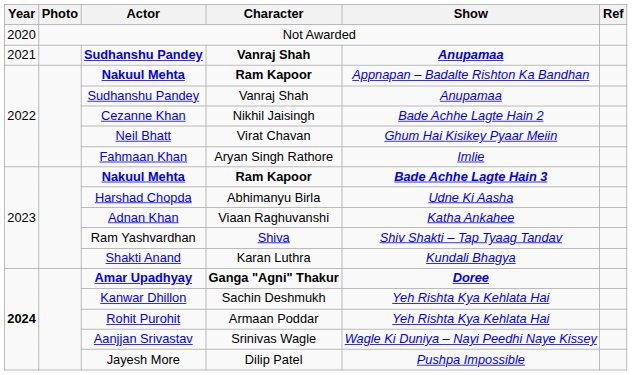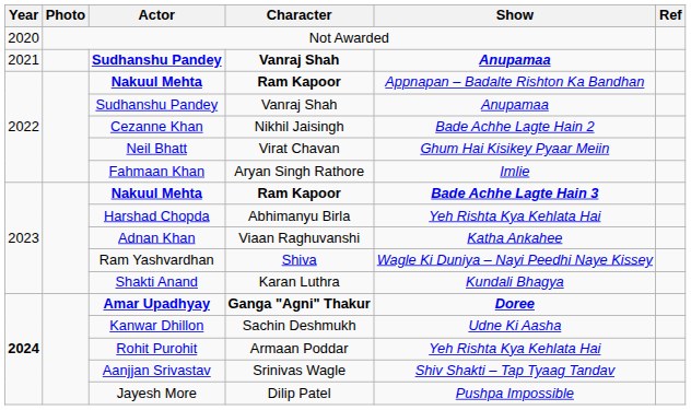Harshad Chopda | Show: Udne Ki Aasha -> Yeh Rishta Kya Kehlata Hai
Ram Yashvardhan | Show: Shiv Shakti – Tap Tyaag Tandav -> Wagle Ki Duniya – Nayi Peedhi Naye Kissey
Kanwar Dhillon | Show: Yeh Rishta Kya Kehlata Hai -> Udne Ki Aasha
Aanjjan Srivastav | Show: Wagle Ki Duniya – Nayi Peedhi Naye Kissey -> Shiv Shakti – Tap Tyaag Tandav
